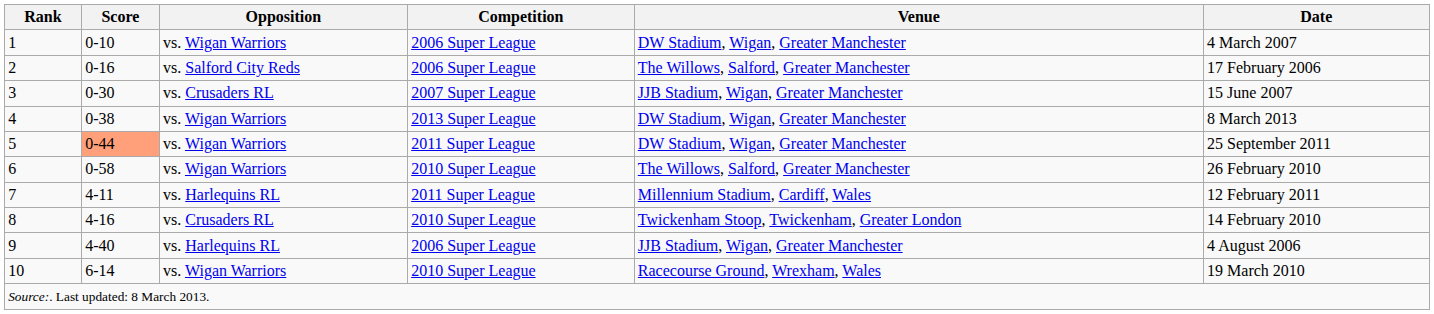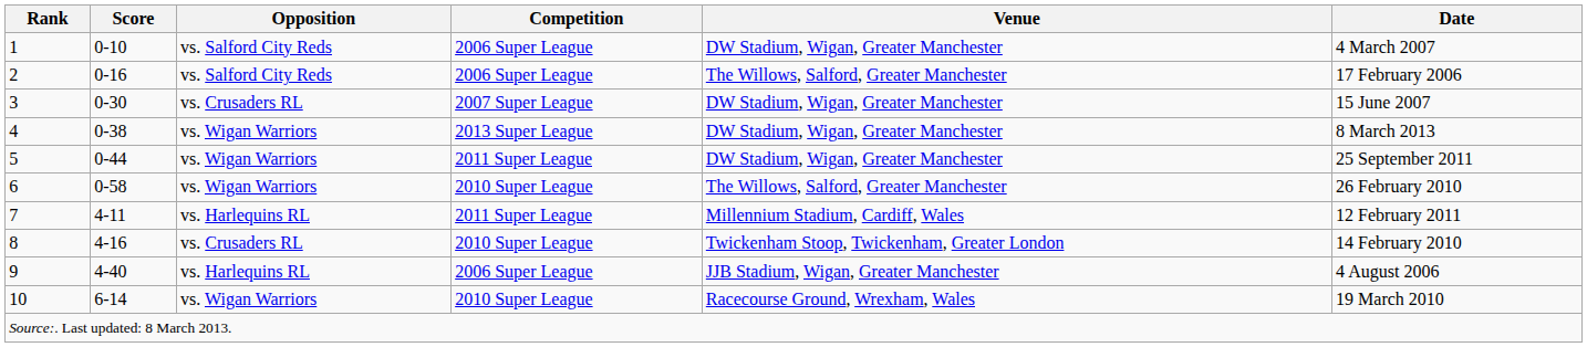1 | Opposition: vs. Wigan Warriors -> vs. Salford City Reds
3 | Venue: JJB Stadium, Wigan, Greater Manchester -> DW Stadium, Wigan, Greater Manchester
5 | Score: lightsalmon background -> no background
